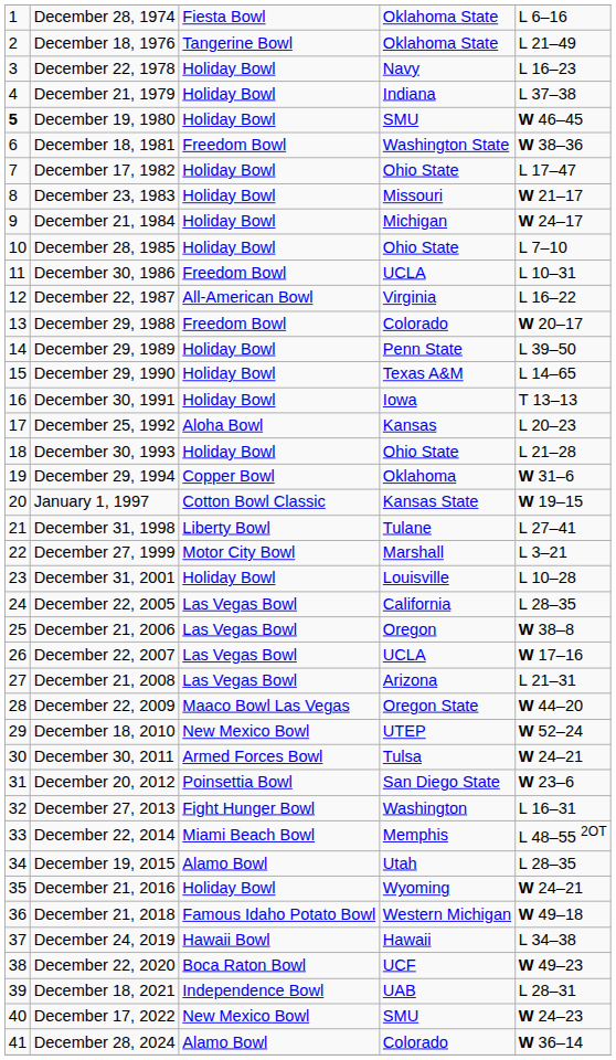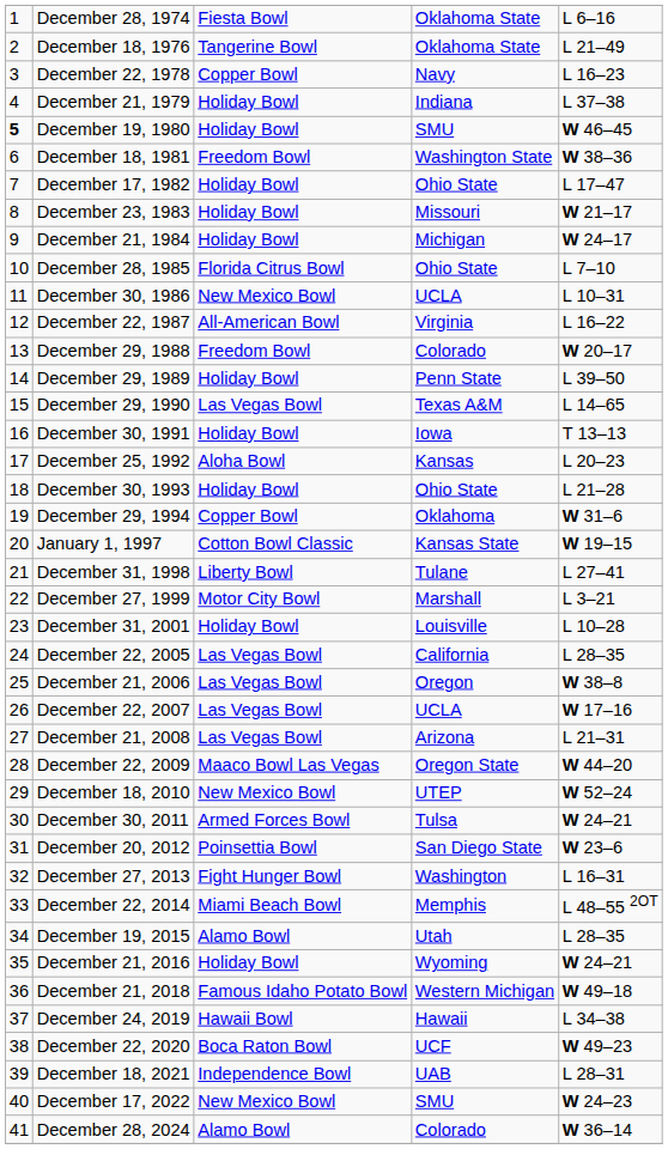December 22, 1978 | column 3: Holiday Bowl -> Copper Bowl
December 28, 1985 | column 3: Holiday Bowl -> Florida Citrus Bowl
December 30, 1986 | column 3: Freedom Bowl -> New Mexico Bowl
December 29, 1990 | column 3: Holiday Bowl -> Las Vegas Bowl
